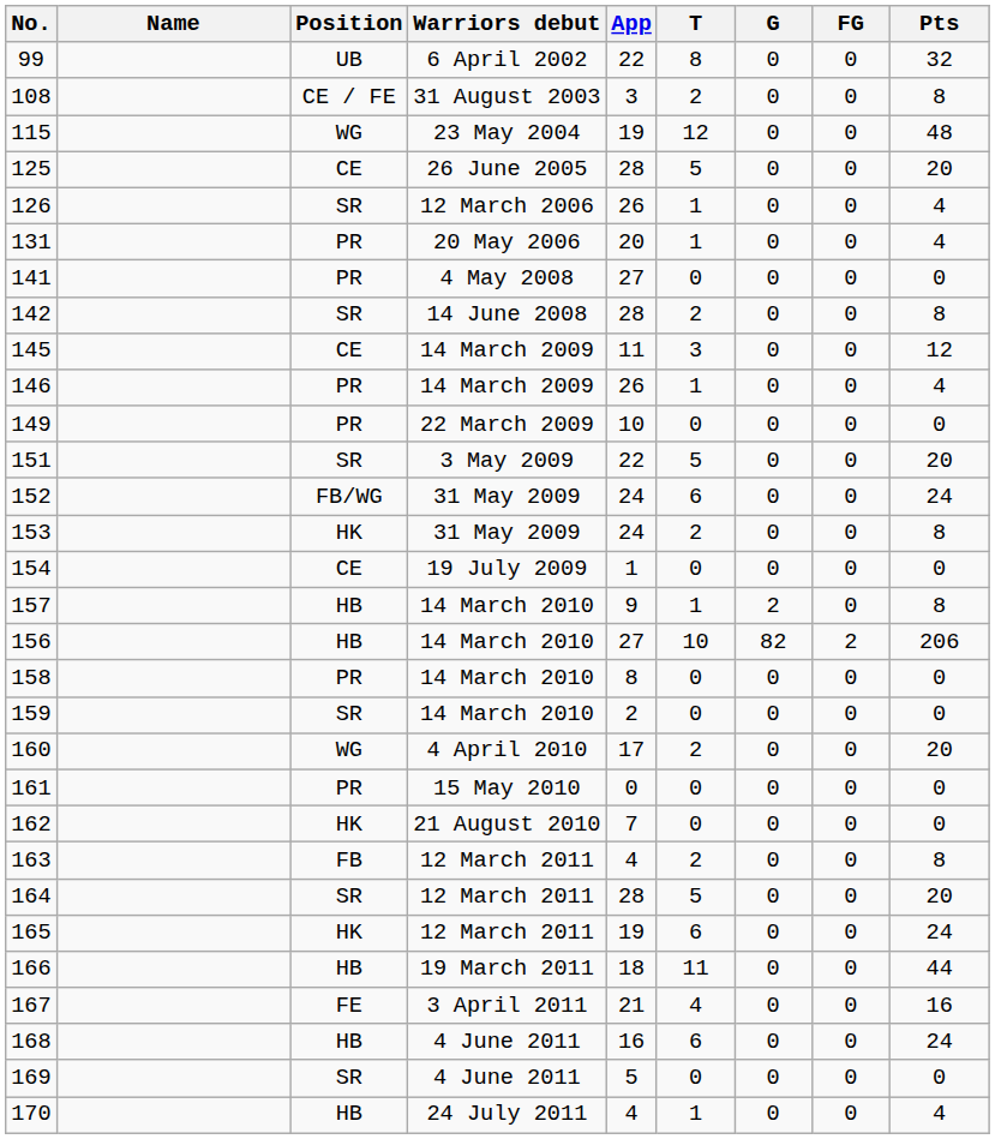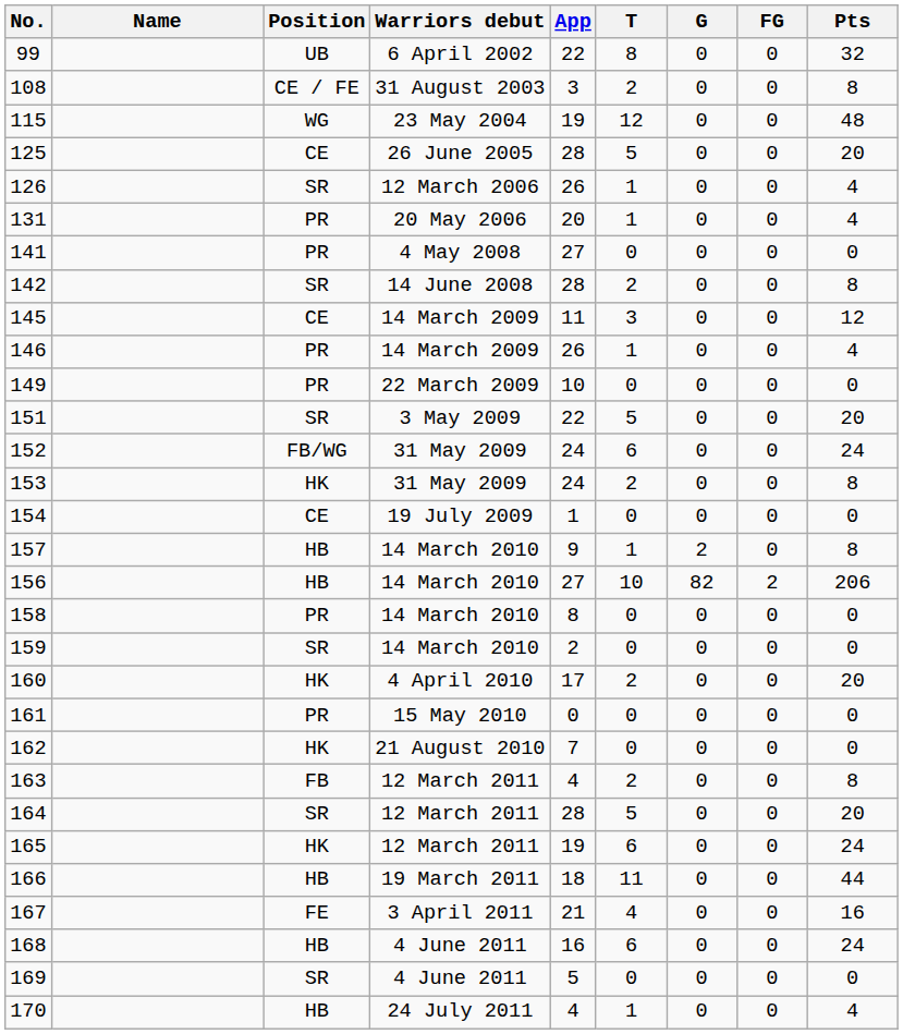160 | Position: WG -> HK
